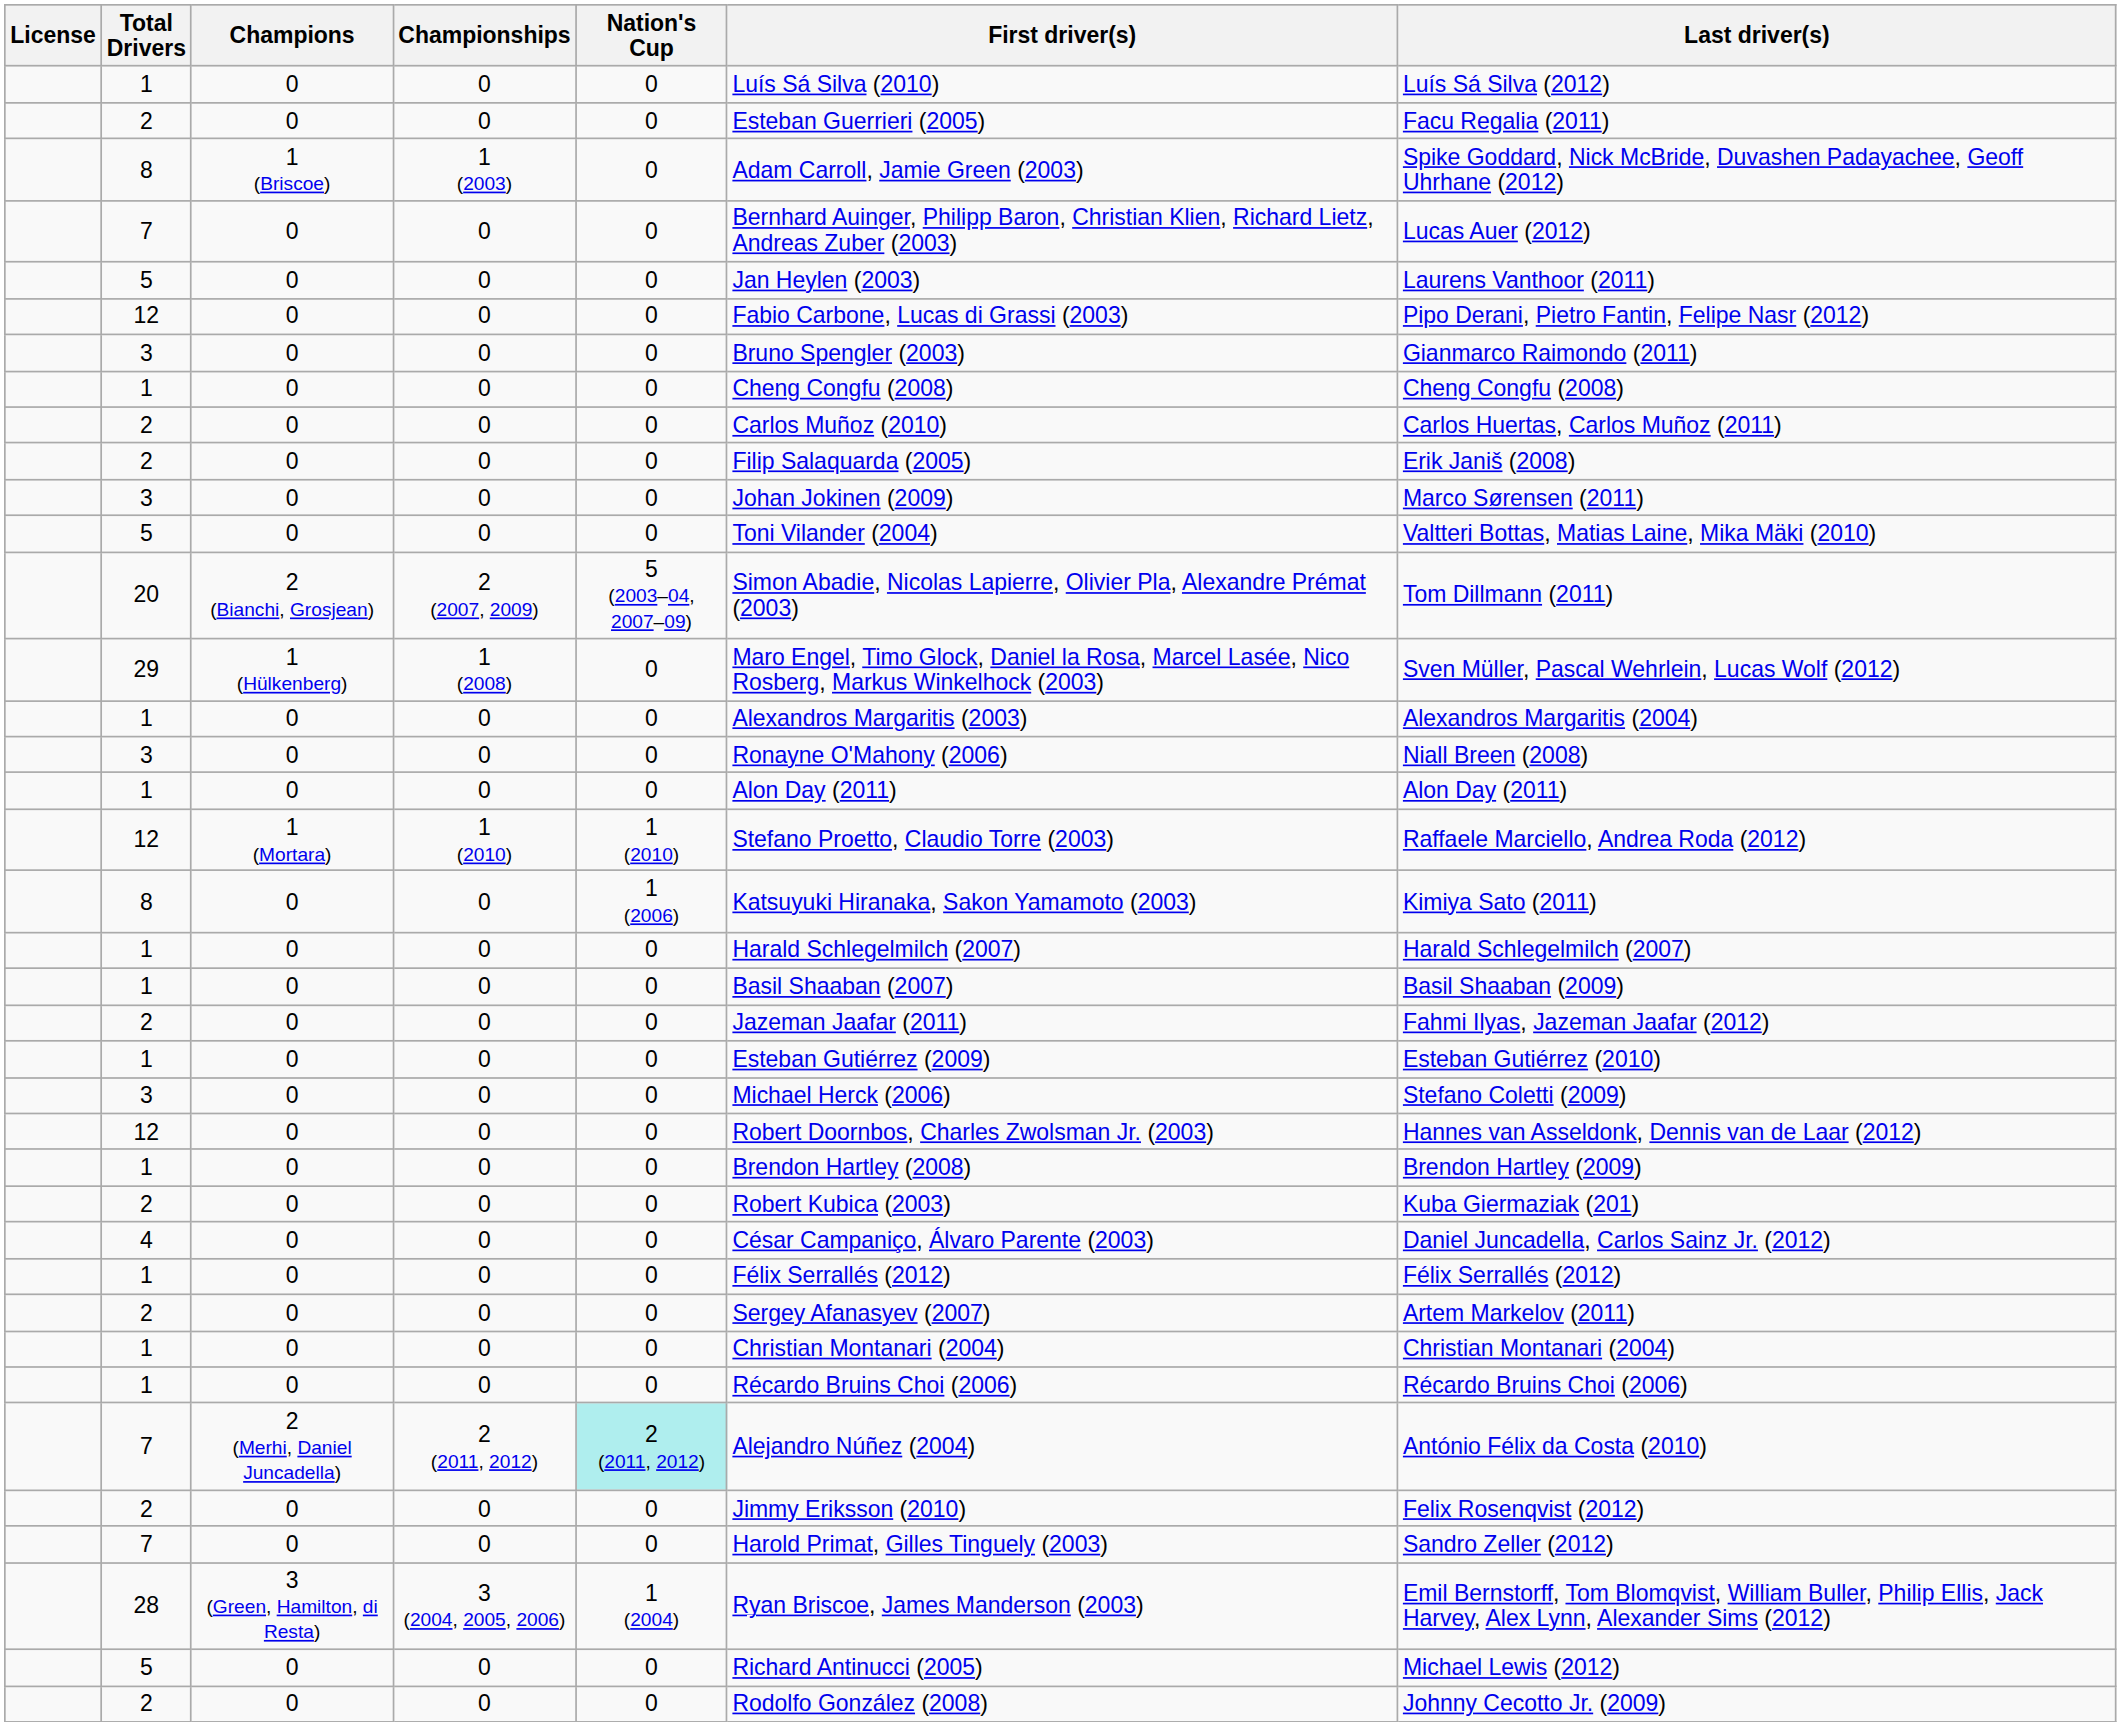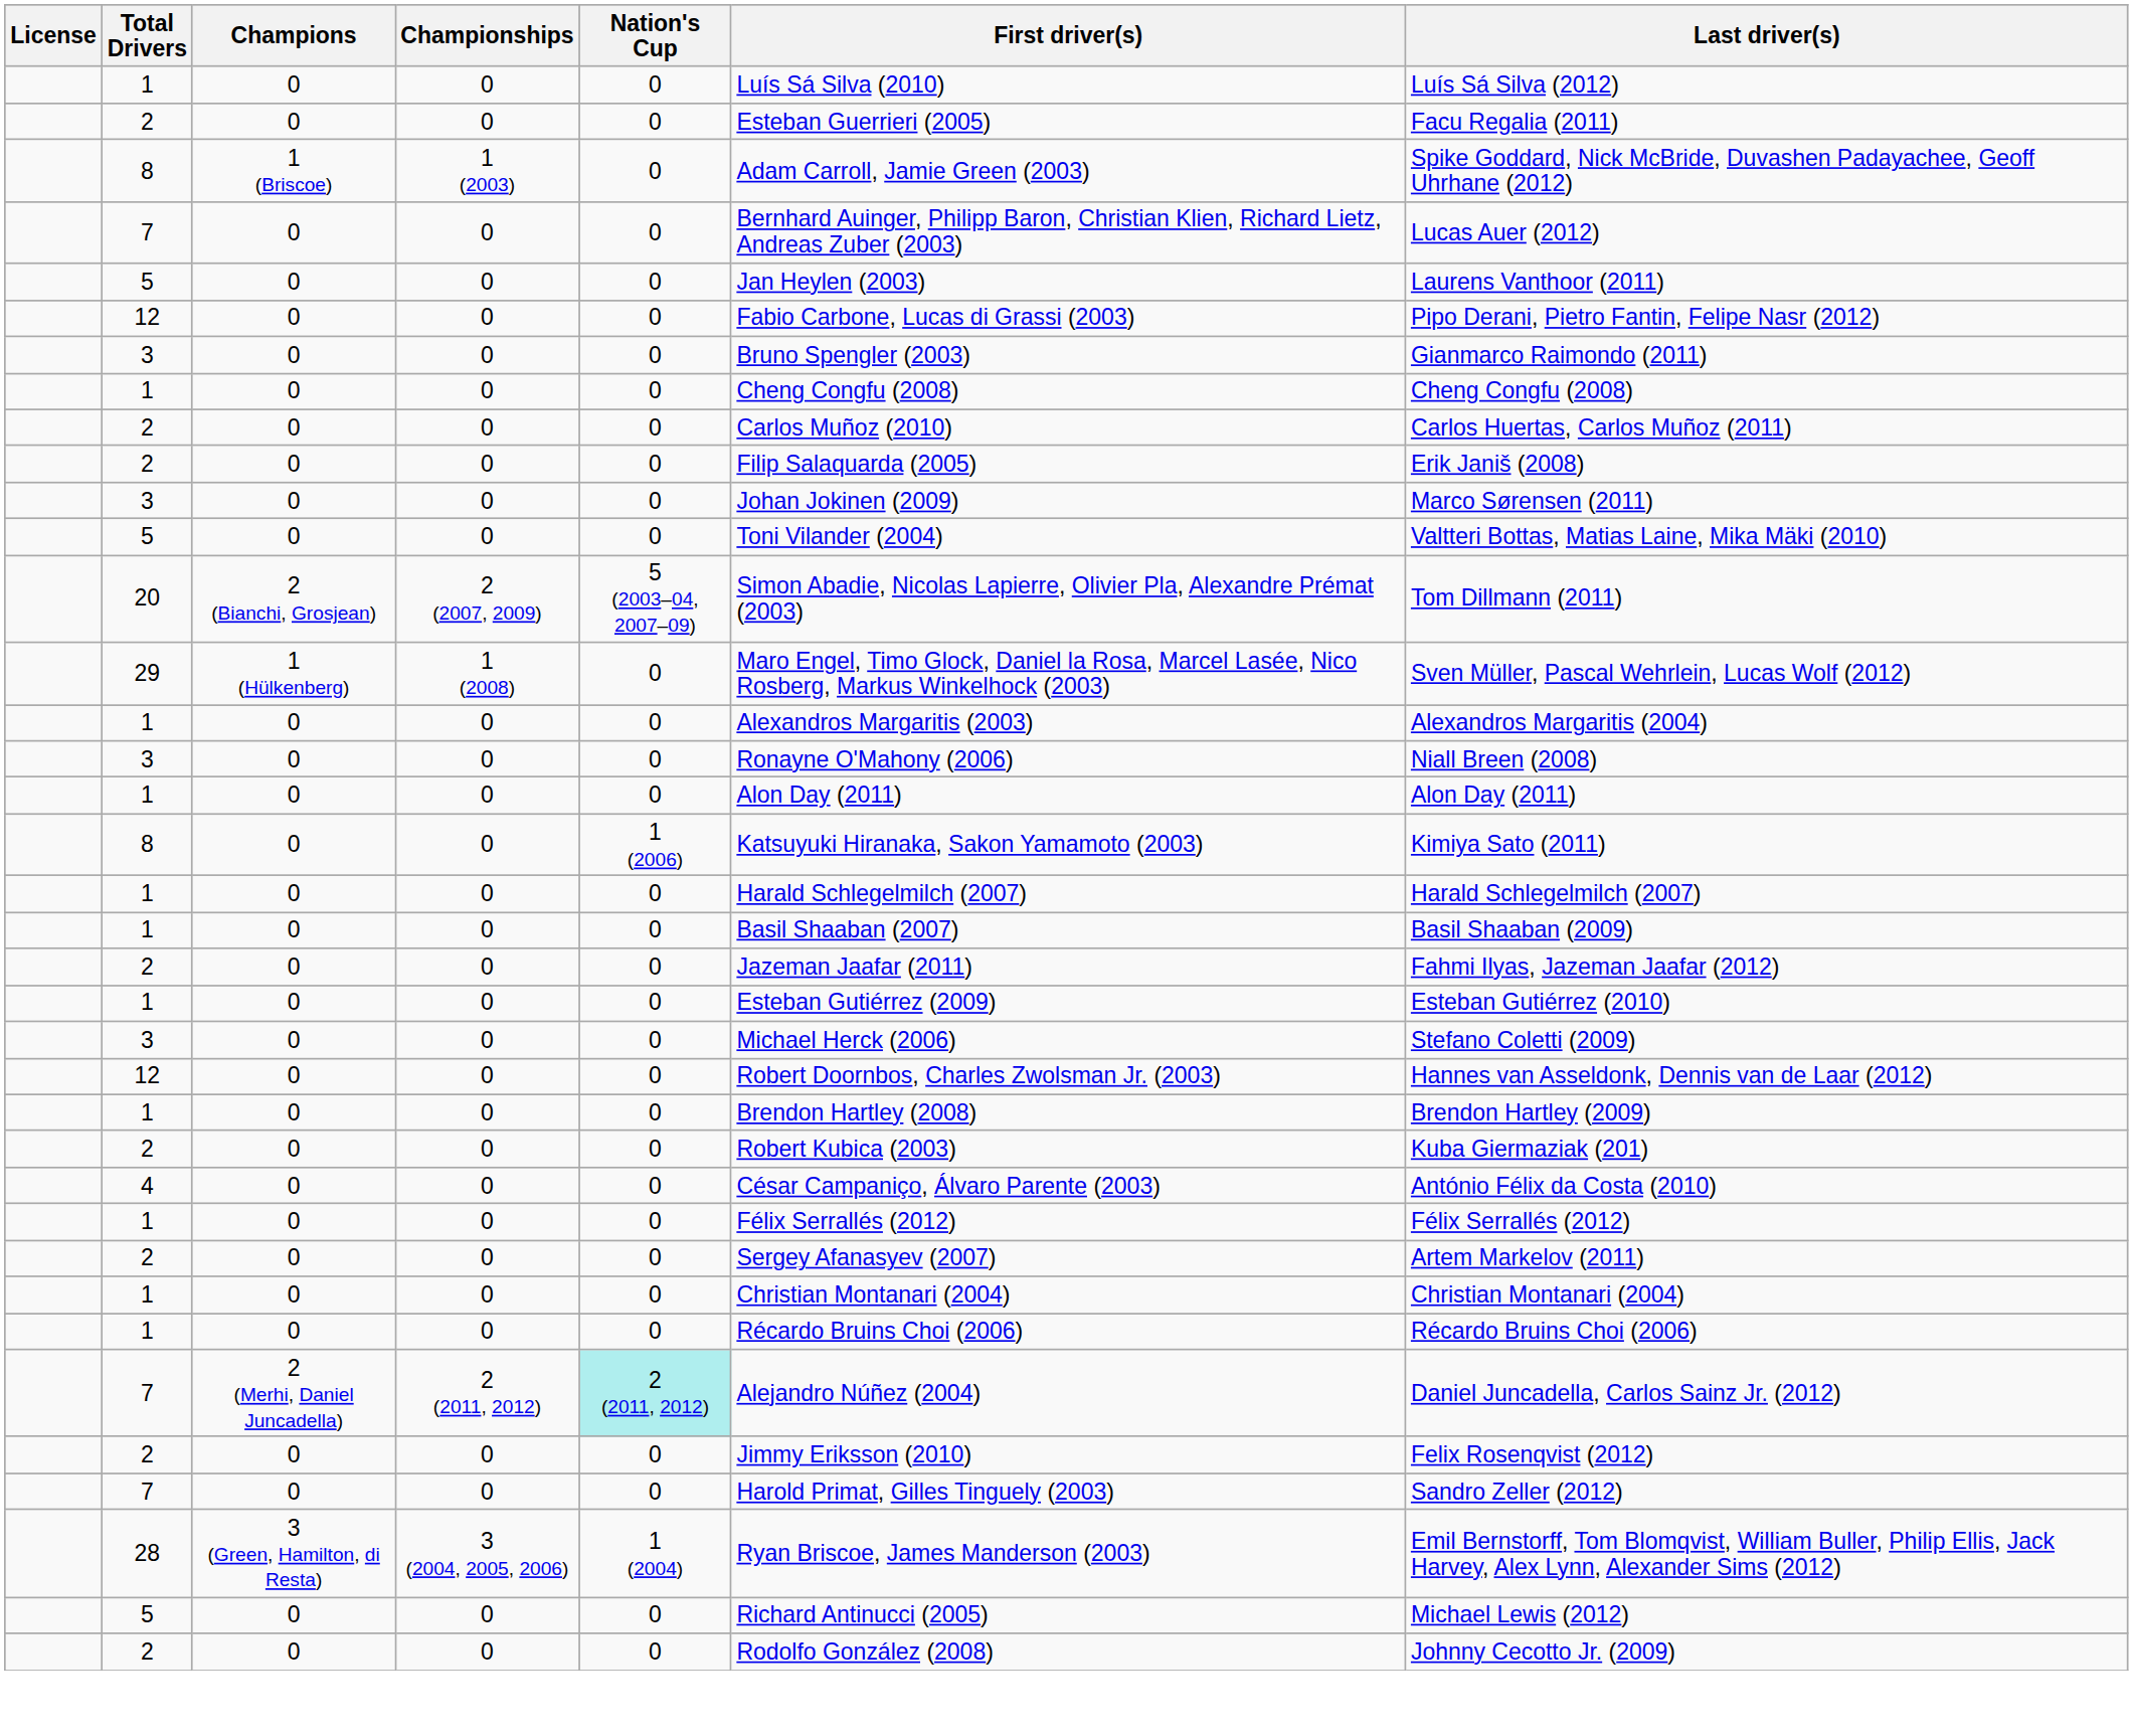- row: 12 | 1 (Mortara) | 1 (2010) | 1 (2010) | Stefano Proetto, Claudio Torre (2003) | Raffaele Marciello, Andrea Roda (2012)
4 | Last driver(s): Daniel Juncadella, Carlos Sainz Jr. (2012) -> António Félix da Costa (2010)
7 / 2 (Merhi, Daniel Juncadella) | Last driver(s): António Félix da Costa (2010) -> Daniel Juncadella, Carlos Sainz Jr. (2012)
